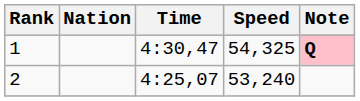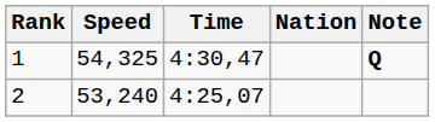columns swapped: Nation <-> Speed
1 | Note: pink background -> no background
